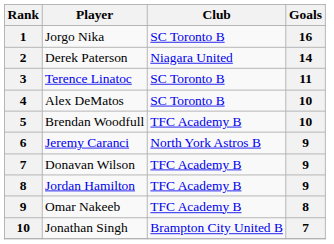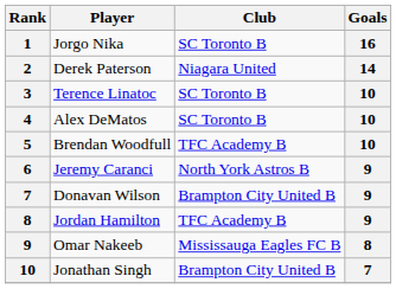Terence Linatoc | Goals: 11 -> 10
Donavan Wilson | Club: TFC Academy B -> Brampton City United B
Omar Nakeeb | Club: TFC Academy B -> Mississauga Eagles FC B
